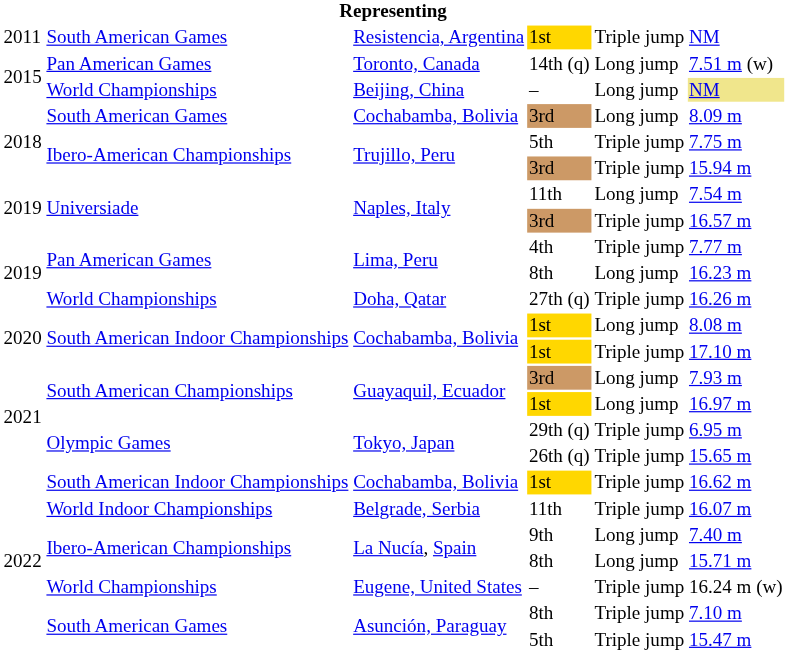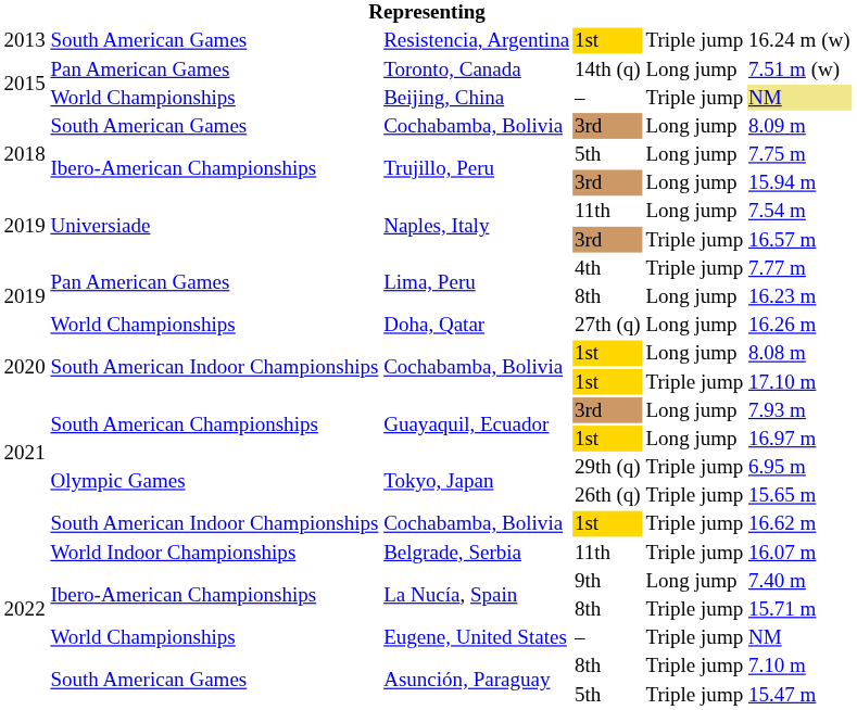Resistencia, Argentina | column 1: 2011 -> 2013
Resistencia, Argentina | column 6: NM -> 16.24 m (w)
Beijing, China | column 5: Long jump -> Triple jump
Trujillo, Peru / 5th | column 5: Triple jump -> Long jump
Trujillo, Peru / 3rd | column 5: Triple jump -> Long jump
Doha, Qatar | column 5: Triple jump -> Long jump
La Nucía, Spain / 8th | column 5: Long jump -> Triple jump
Eugene, United States | column 6: 16.24 m (w) -> NM
